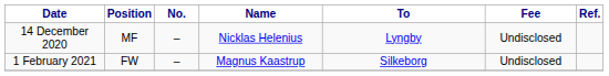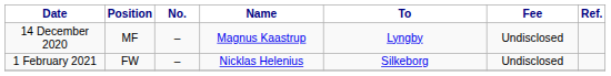14 December 2020 | Name: Nicklas Helenius -> Magnus Kaastrup
1 February 2021 | Name: Magnus Kaastrup -> Nicklas Helenius
